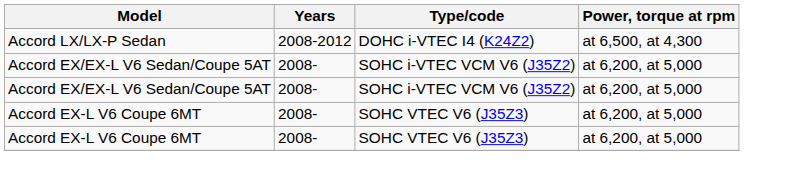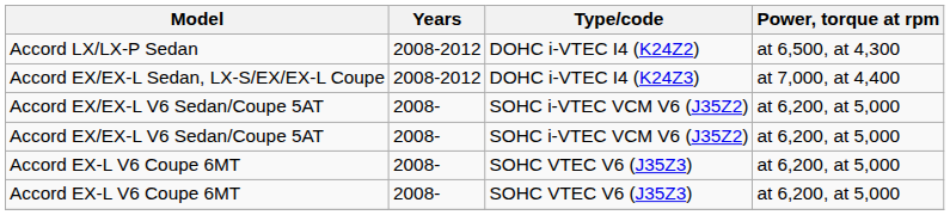+ row: Accord EX/EX-L Sedan, LX-S/EX/EX-L Coupe | 2008-2012 | DOHC i-VTEC I4 (K24Z3) | at 7,000, at 4,400
